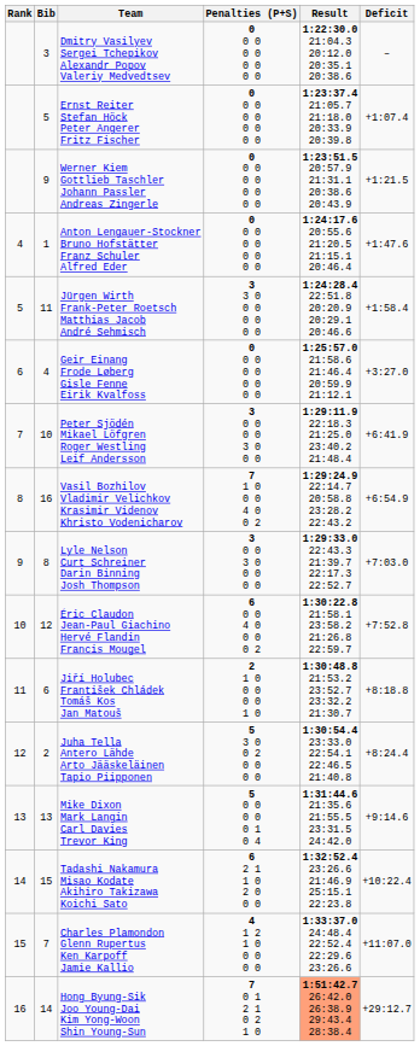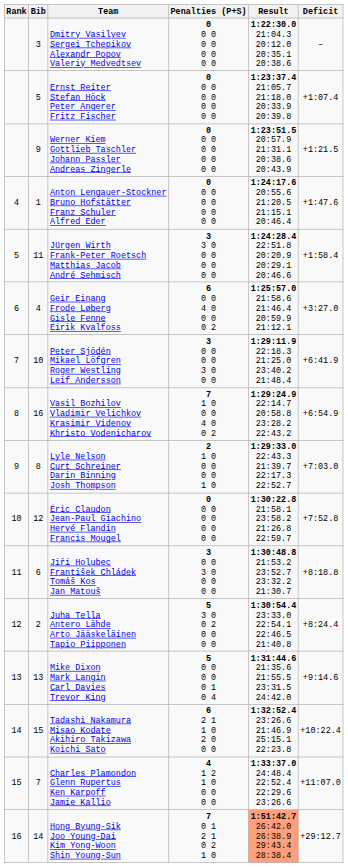Geir Einang Frode Løberg Gisle Fenne Eirik Kvalfoss | Penalties (P+S): 0 0 0 0 0 0 0 0 0 -> 6 0 0 4 0 0 0 0 2
Lyle Nelson Curt Schreiner Darin Binning Josh Thompson | Penalties (P+S): 3 0 0 3 0 0 0 0 0 -> 2 1 0 0 0 0 0 1 0
Éric Claudon Jean-Paul Giachino Hervé Flandin Francis Mougel | Penalties (P+S): 6 0 0 4 0 0 0 0 2 -> 0 0 0 0 0 0 0 0 0
Jiří Holubec František Chládek Tomáš Kos Jan Matouš | Penalties (P+S): 2 1 0 0 0 0 0 1 0 -> 3 0 0 3 0 0 0 0 0
